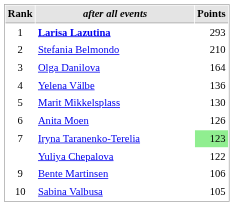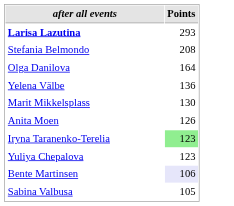- column: Rank | 1 | 2 | 3 | 4 | 5 | 6 | 7 | 9 | 10
Stefania Belmondo | Points: 210 -> 208
Yuliya Chepalova | Points: 122 -> 123
Bente Martinsen | Points: no background -> lavender background
